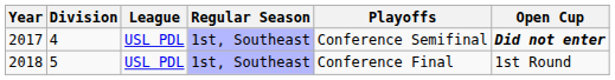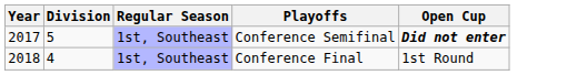- column: League | USL PDL | USL PDL
2017 | Division: 4 -> 5
2018 | Division: 5 -> 4
